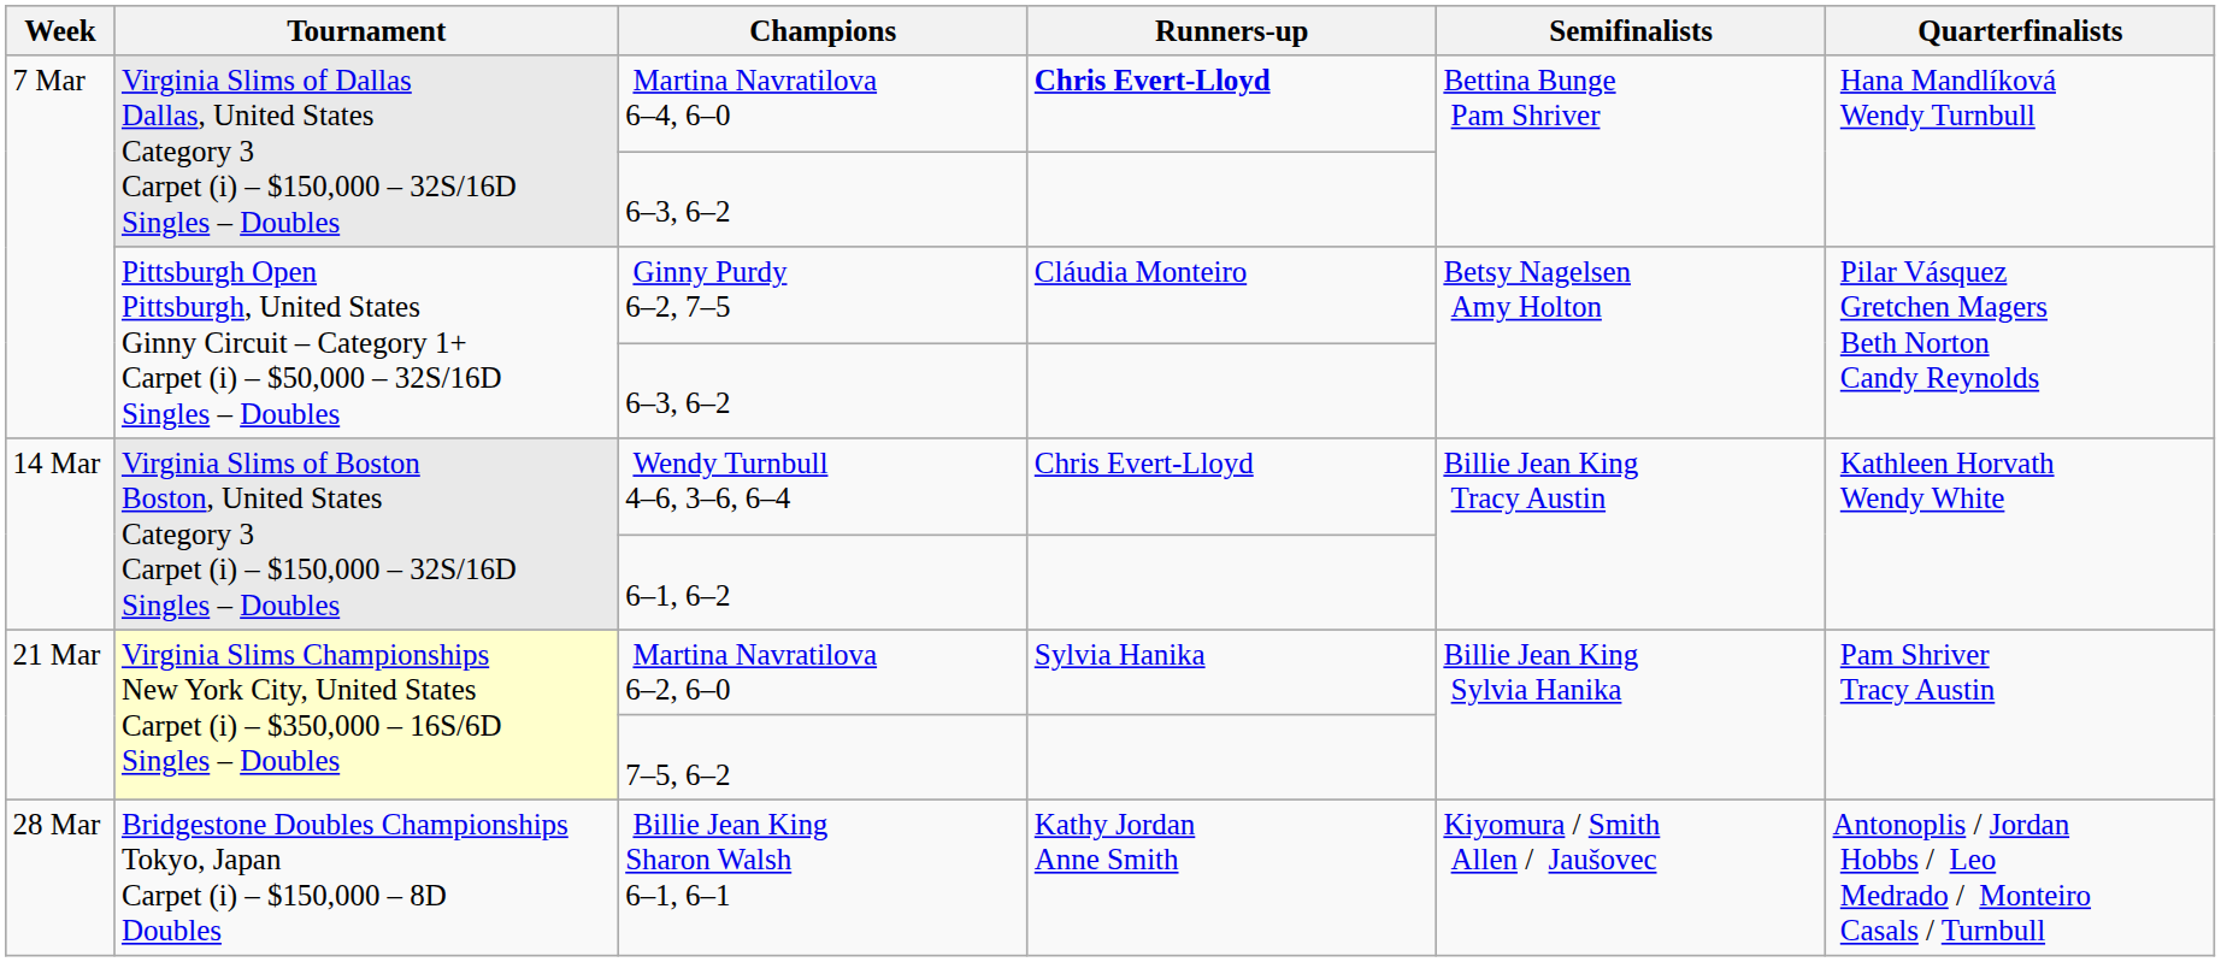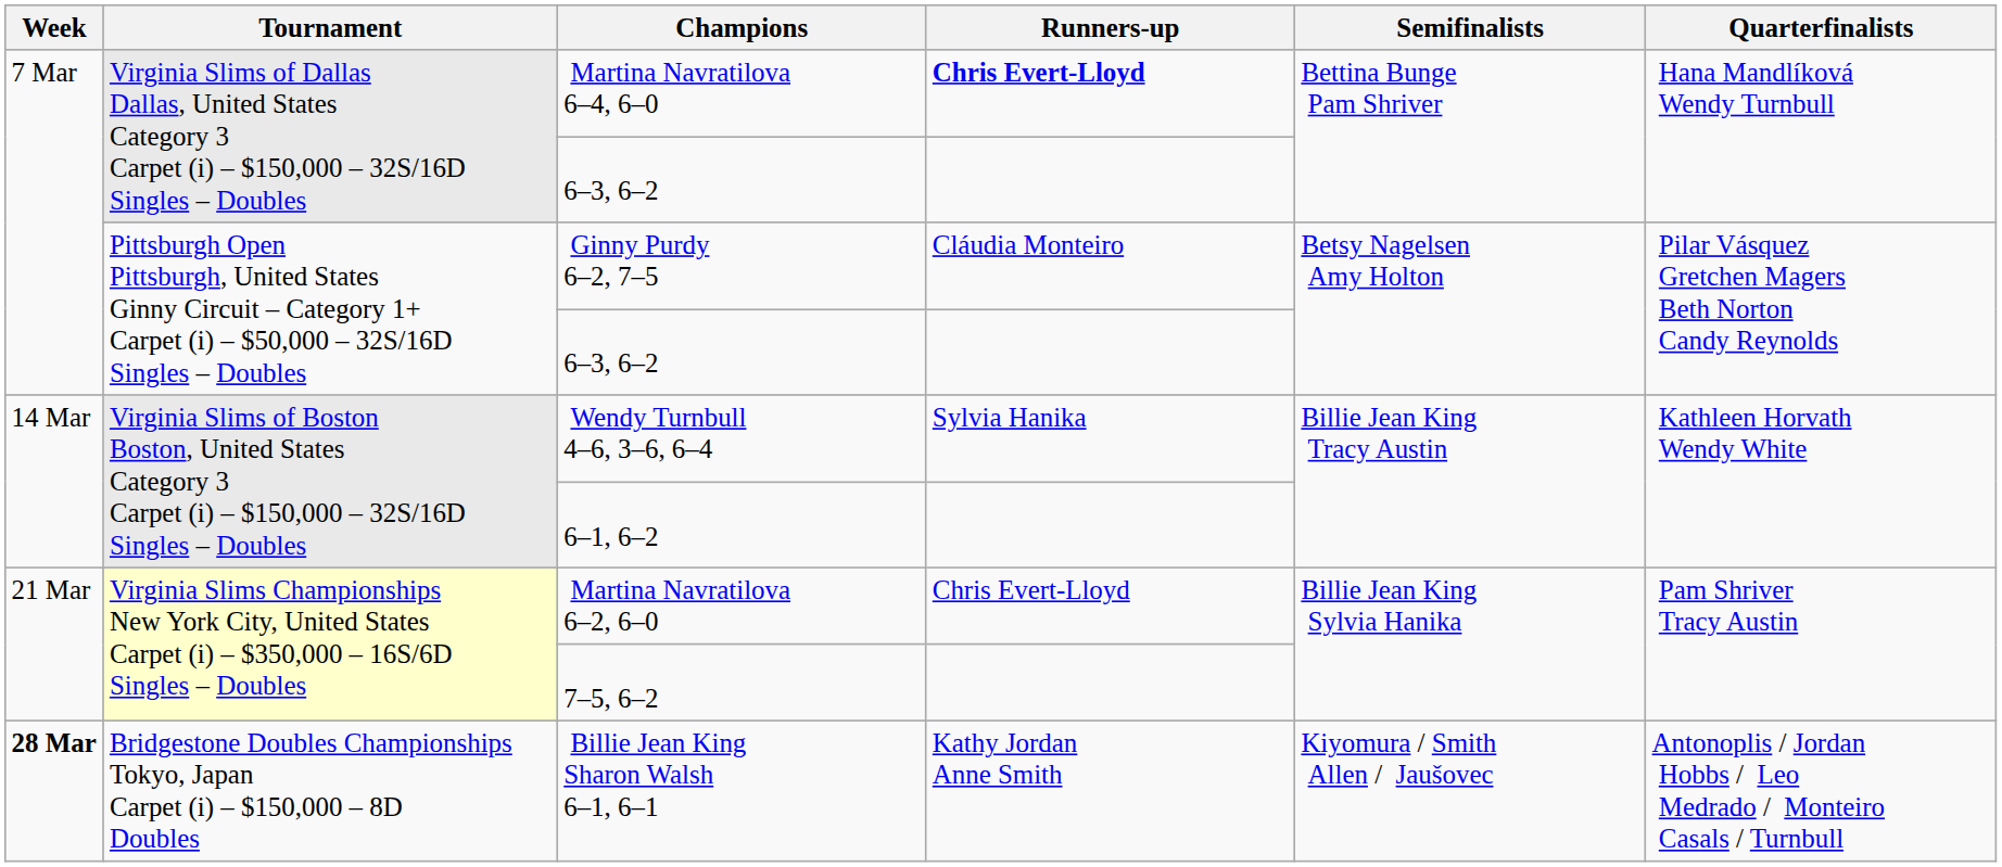Wendy Turnbull 4–6, 3–6, 6–4 | Runners-up: Chris Evert-Lloyd -> Sylvia Hanika
Martina Navratilova 6–2, 6–0 | Runners-up: Sylvia Hanika -> Chris Evert-Lloyd
Billie Jean King Sharon Walsh 6–1, 6–1 | Week: normal -> bold
